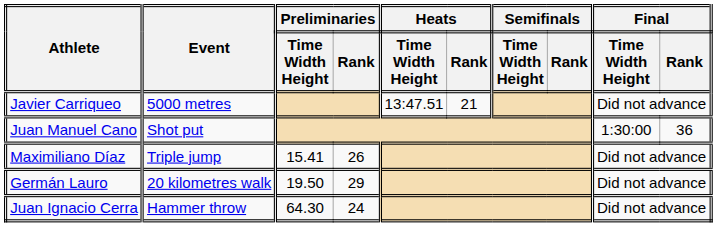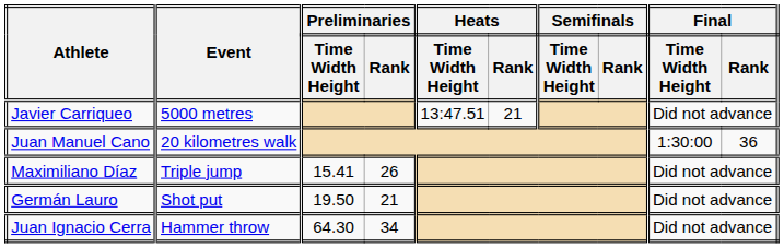Juan Manuel Cano | Event: Shot put -> 20 kilometres walk
Germán Lauro | Event: 20 kilometres walk -> Shot put
Germán Lauro | Preliminaries / Rank: 29 -> 21
Juan Ignacio Cerra | Preliminaries / Rank: 24 -> 34
